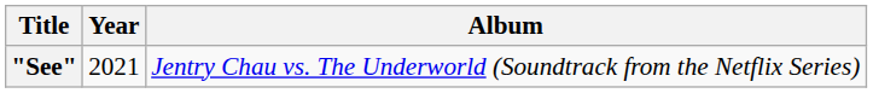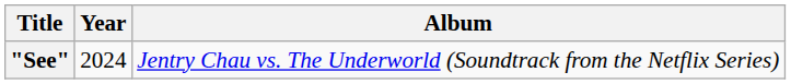"See" | Year: 2021 -> 2024
